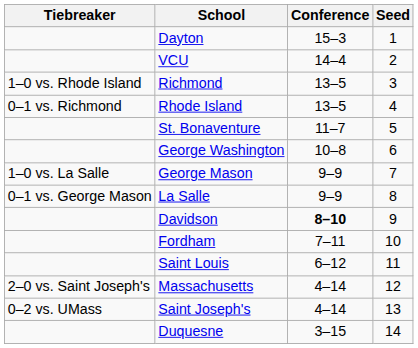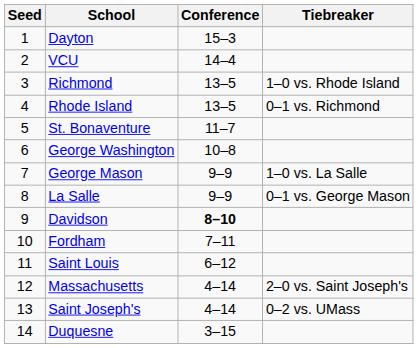columns swapped: Seed <-> Tiebreaker
